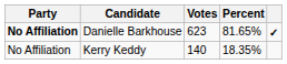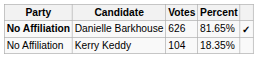Danielle Barkhouse | Votes: 623 -> 626
Kerry Keddy | Votes: 140 -> 104
